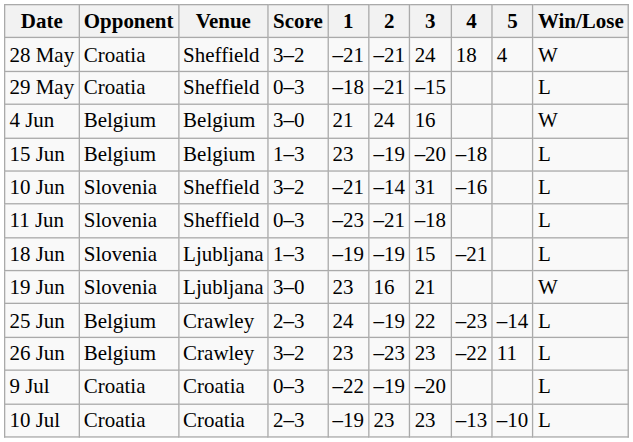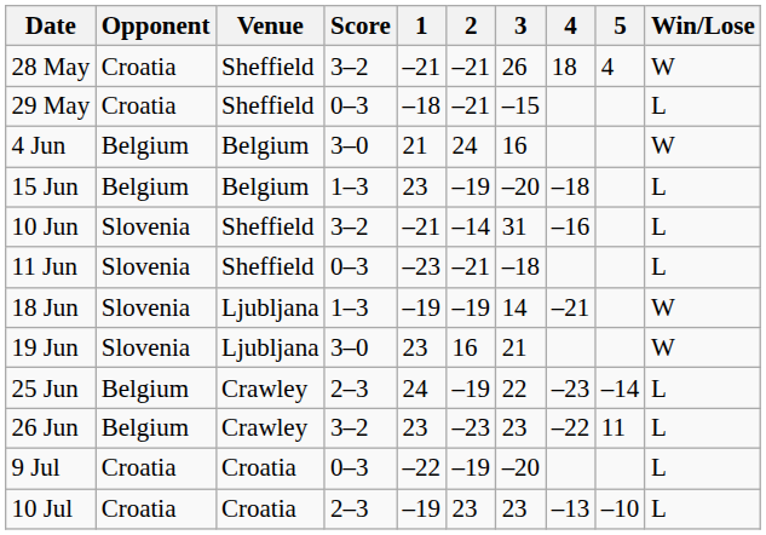28 May | 3: 24 -> 26
18 Jun | 3: 15 -> 14
18 Jun | Win/Lose: L -> W
